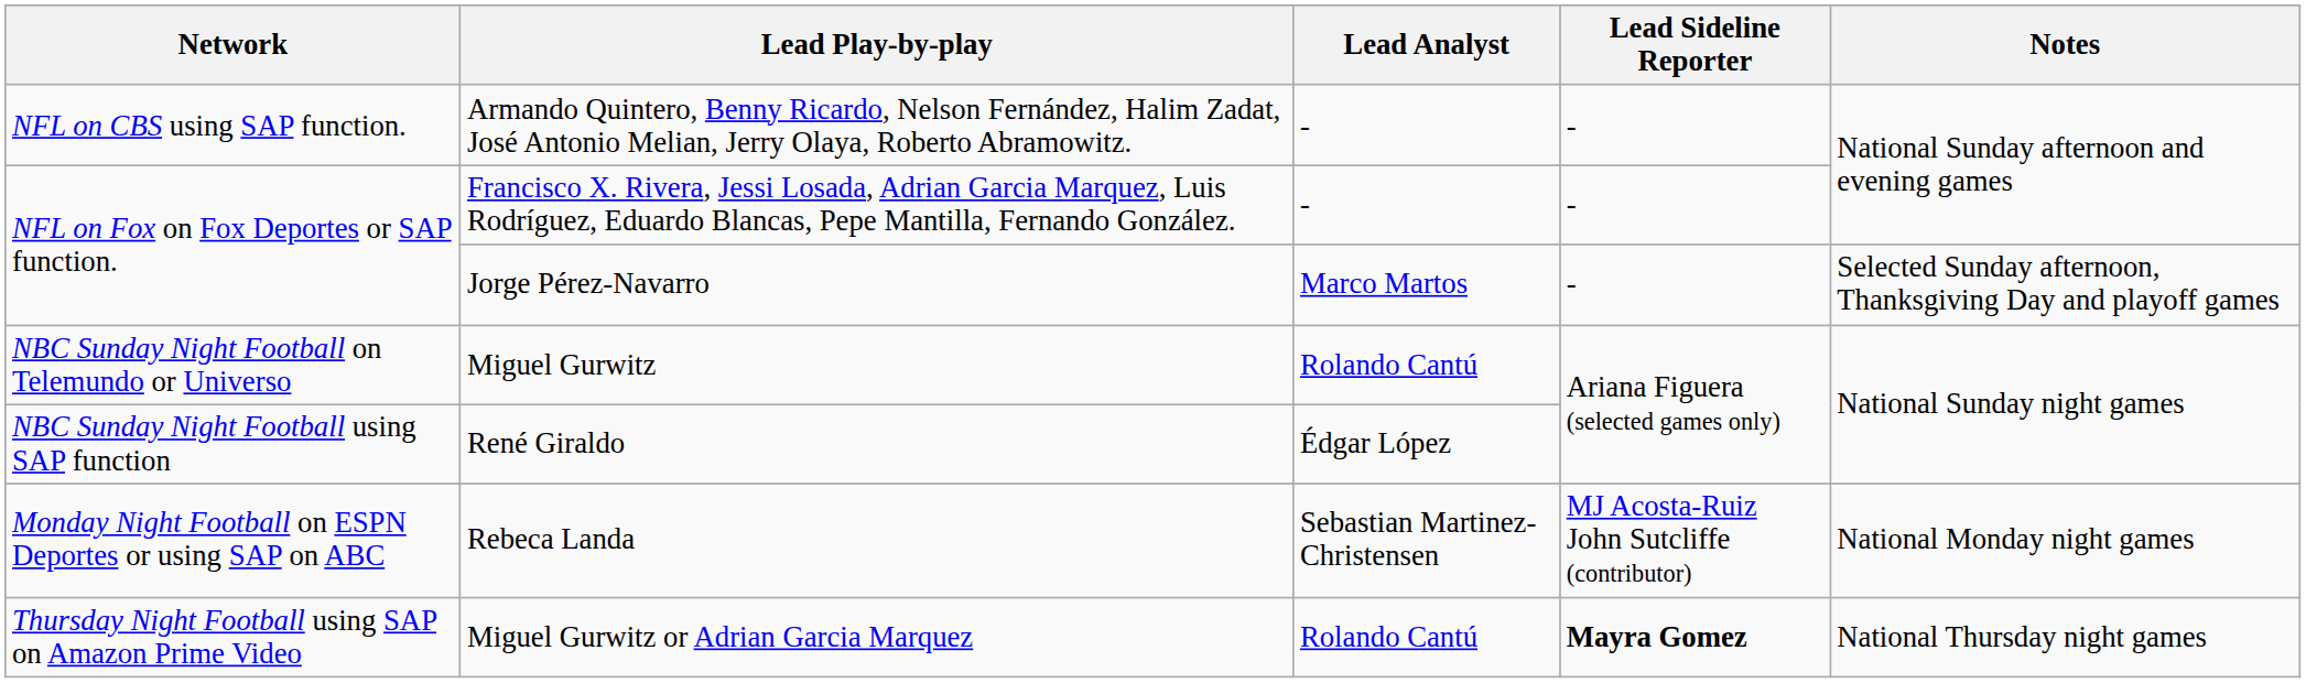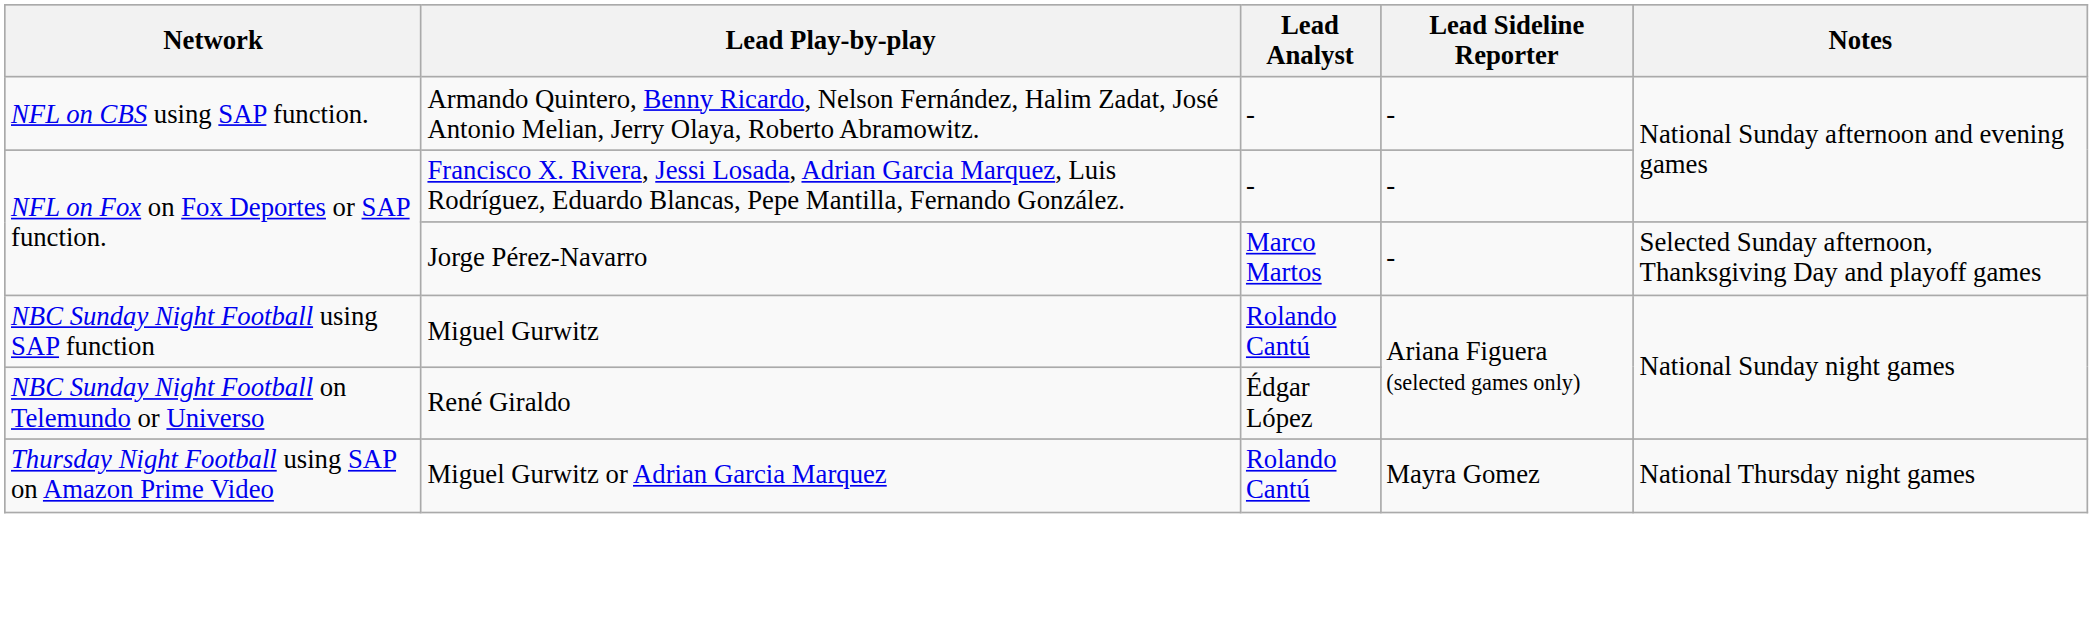Miguel Gurwitz | Network: NBC Sunday Night Football on Telemundo or Universo -> NBC Sunday Night Football using SAP function
René Giraldo | Network: NBC Sunday Night Football using SAP function -> NBC Sunday Night Football on Telemundo or Universo
- row: Monday Night Football on ESPN Deportes or using SAP on ABC | Rebeca Landa | Sebastian Martinez-Christensen | MJ Acosta-Ruiz John Sutcliffe (contributor) | National Monday night games
Miguel Gurwitz or Adrian Garcia Marquez | Lead Sideline Reporter: bold -> normal
